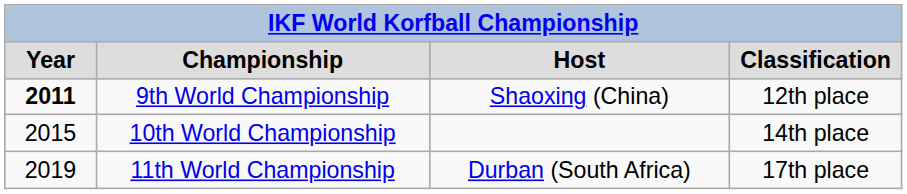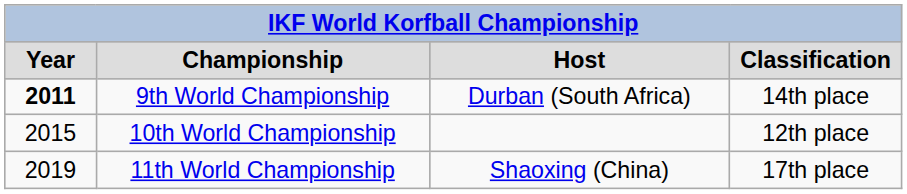9th World Championship | column 3: Shaoxing (China) -> Durban (South Africa)
9th World Championship | column 4: 12th place -> 14th place
10th World Championship | column 4: 14th place -> 12th place
11th World Championship | column 3: Durban (South Africa) -> Shaoxing (China)
